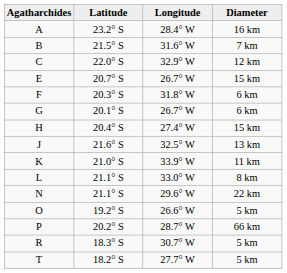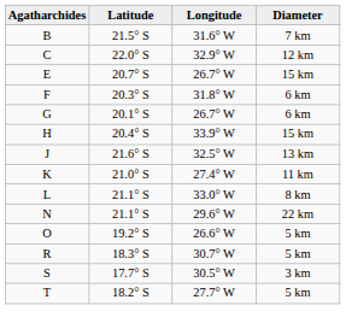- row: A | 23.2° S | 28.4° W | 16 km
H | Longitude: 27.4° W -> 33.9° W
K | Longitude: 33.9° W -> 27.4° W
- row: P | 20.2° S | 28.7° W | 66 km
+ row: S | 17.7° S | 30.5° W | 3 km
